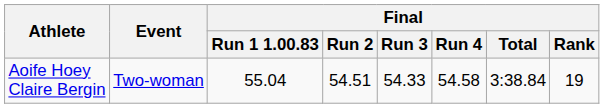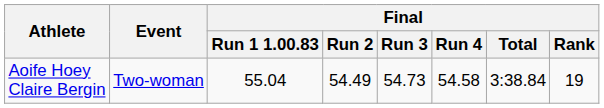Aoife Hoey Claire Bergin | Final / Run 2: 54.51 -> 54.49
Aoife Hoey Claire Bergin | Final / Run 3: 54.33 -> 54.73
